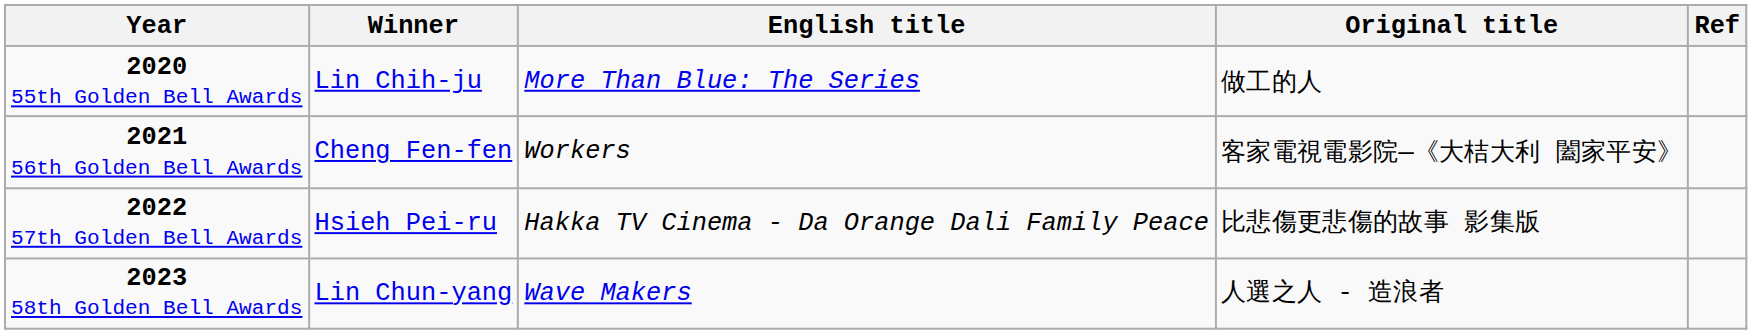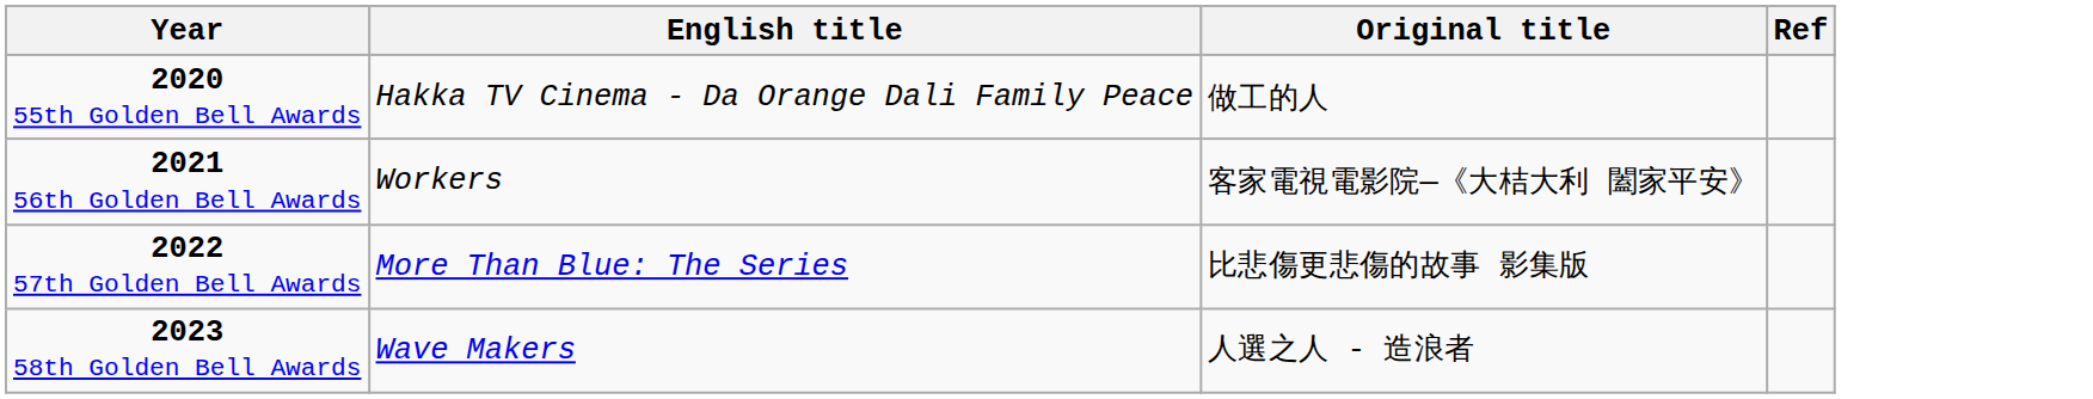- column: Winner | Lin Chih-ju | Cheng Fen-fen | Hsieh Pei-ru | Lin Chun-yang
2020 55th Golden Bell Awards | English title: More Than Blue: The Series -> Hakka TV Cinema - Da Orange Dali Family Peace
2022 57th Golden Bell Awards | English title: Hakka TV Cinema - Da Orange Dali Family Peace -> More Than Blue: The Series
